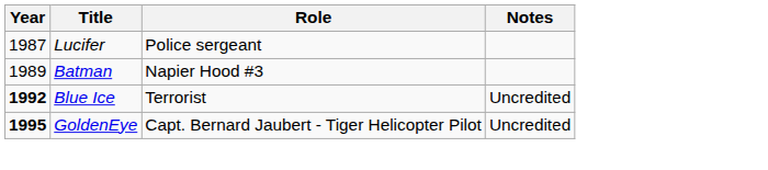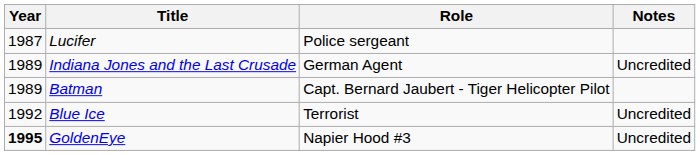+ row: 1989 | Indiana Jones and the Last Crusade | German Agent | Uncredited
Batman | Role: Napier Hood #3 -> Capt. Bernard Jaubert - Tiger Helicopter Pilot
Blue Ice | Year: bold -> normal
GoldenEye | Role: Capt. Bernard Jaubert - Tiger Helicopter Pilot -> Napier Hood #3
